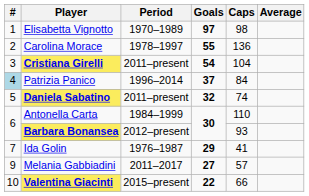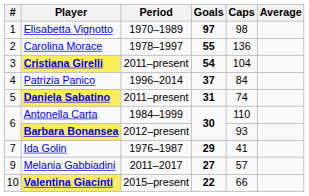Patrizia Panico | #: lightblue background -> no background
Daniela Sabatino | Goals: 32 -> 31
